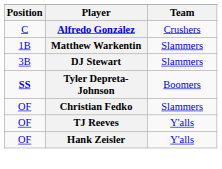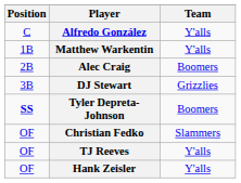Alfredo González | Team: Crushers -> Y'alls
Matthew Warkentin | Team: Slammers -> Y'alls
+ row: 2B | Alec Craig | Boomers
DJ Stewart | Team: Slammers -> Grizzlies
